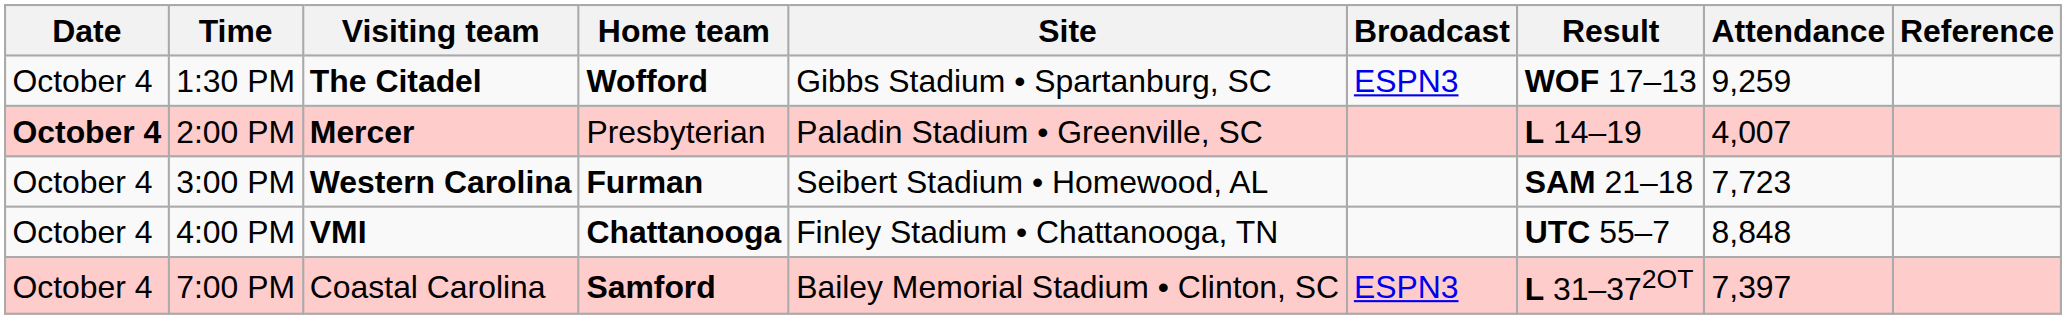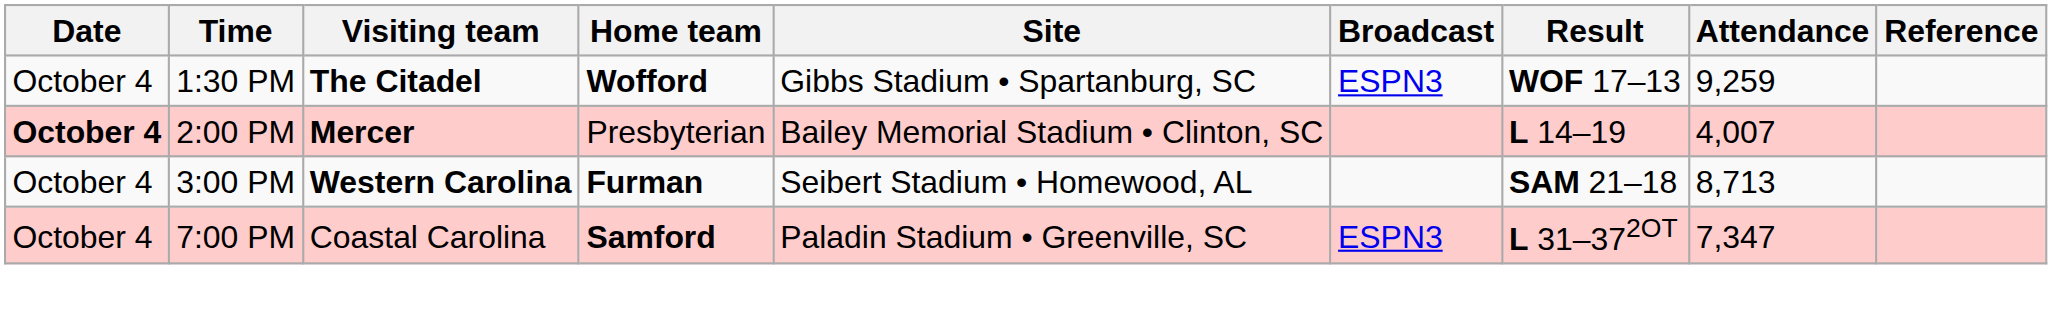2:00 PM | Site: Paladin Stadium • Greenville, SC -> Bailey Memorial Stadium • Clinton, SC
3:00 PM | Attendance: 7,723 -> 8,713
- row: October 4 | 4:00 PM | VMI | Chattanooga | Finley Stadium • Chattanooga, TN | UTC 55–7 | 8,848
7:00 PM | Site: Bailey Memorial Stadium • Clinton, SC -> Paladin Stadium • Greenville, SC
7:00 PM | Attendance: 7,397 -> 7,347
